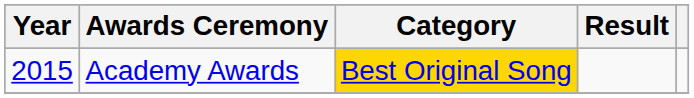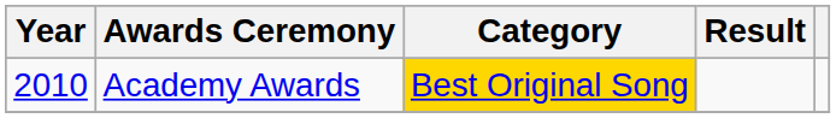Academy Awards | Year: 2015 -> 2010
